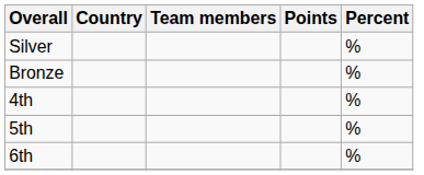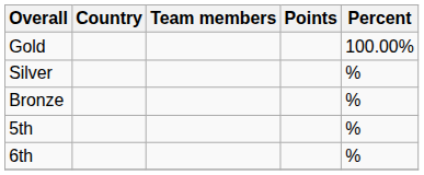+ row: Gold | 100.00%
- row: 4th | %
